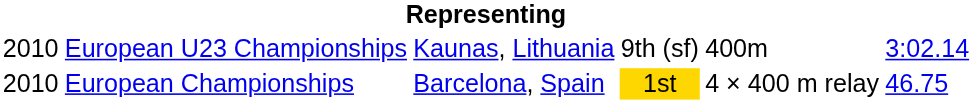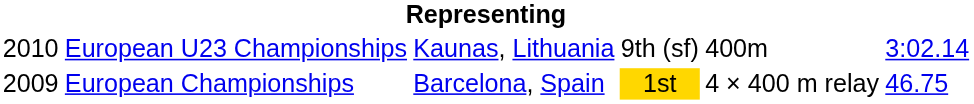European Championships | column 1: 2010 -> 2009
